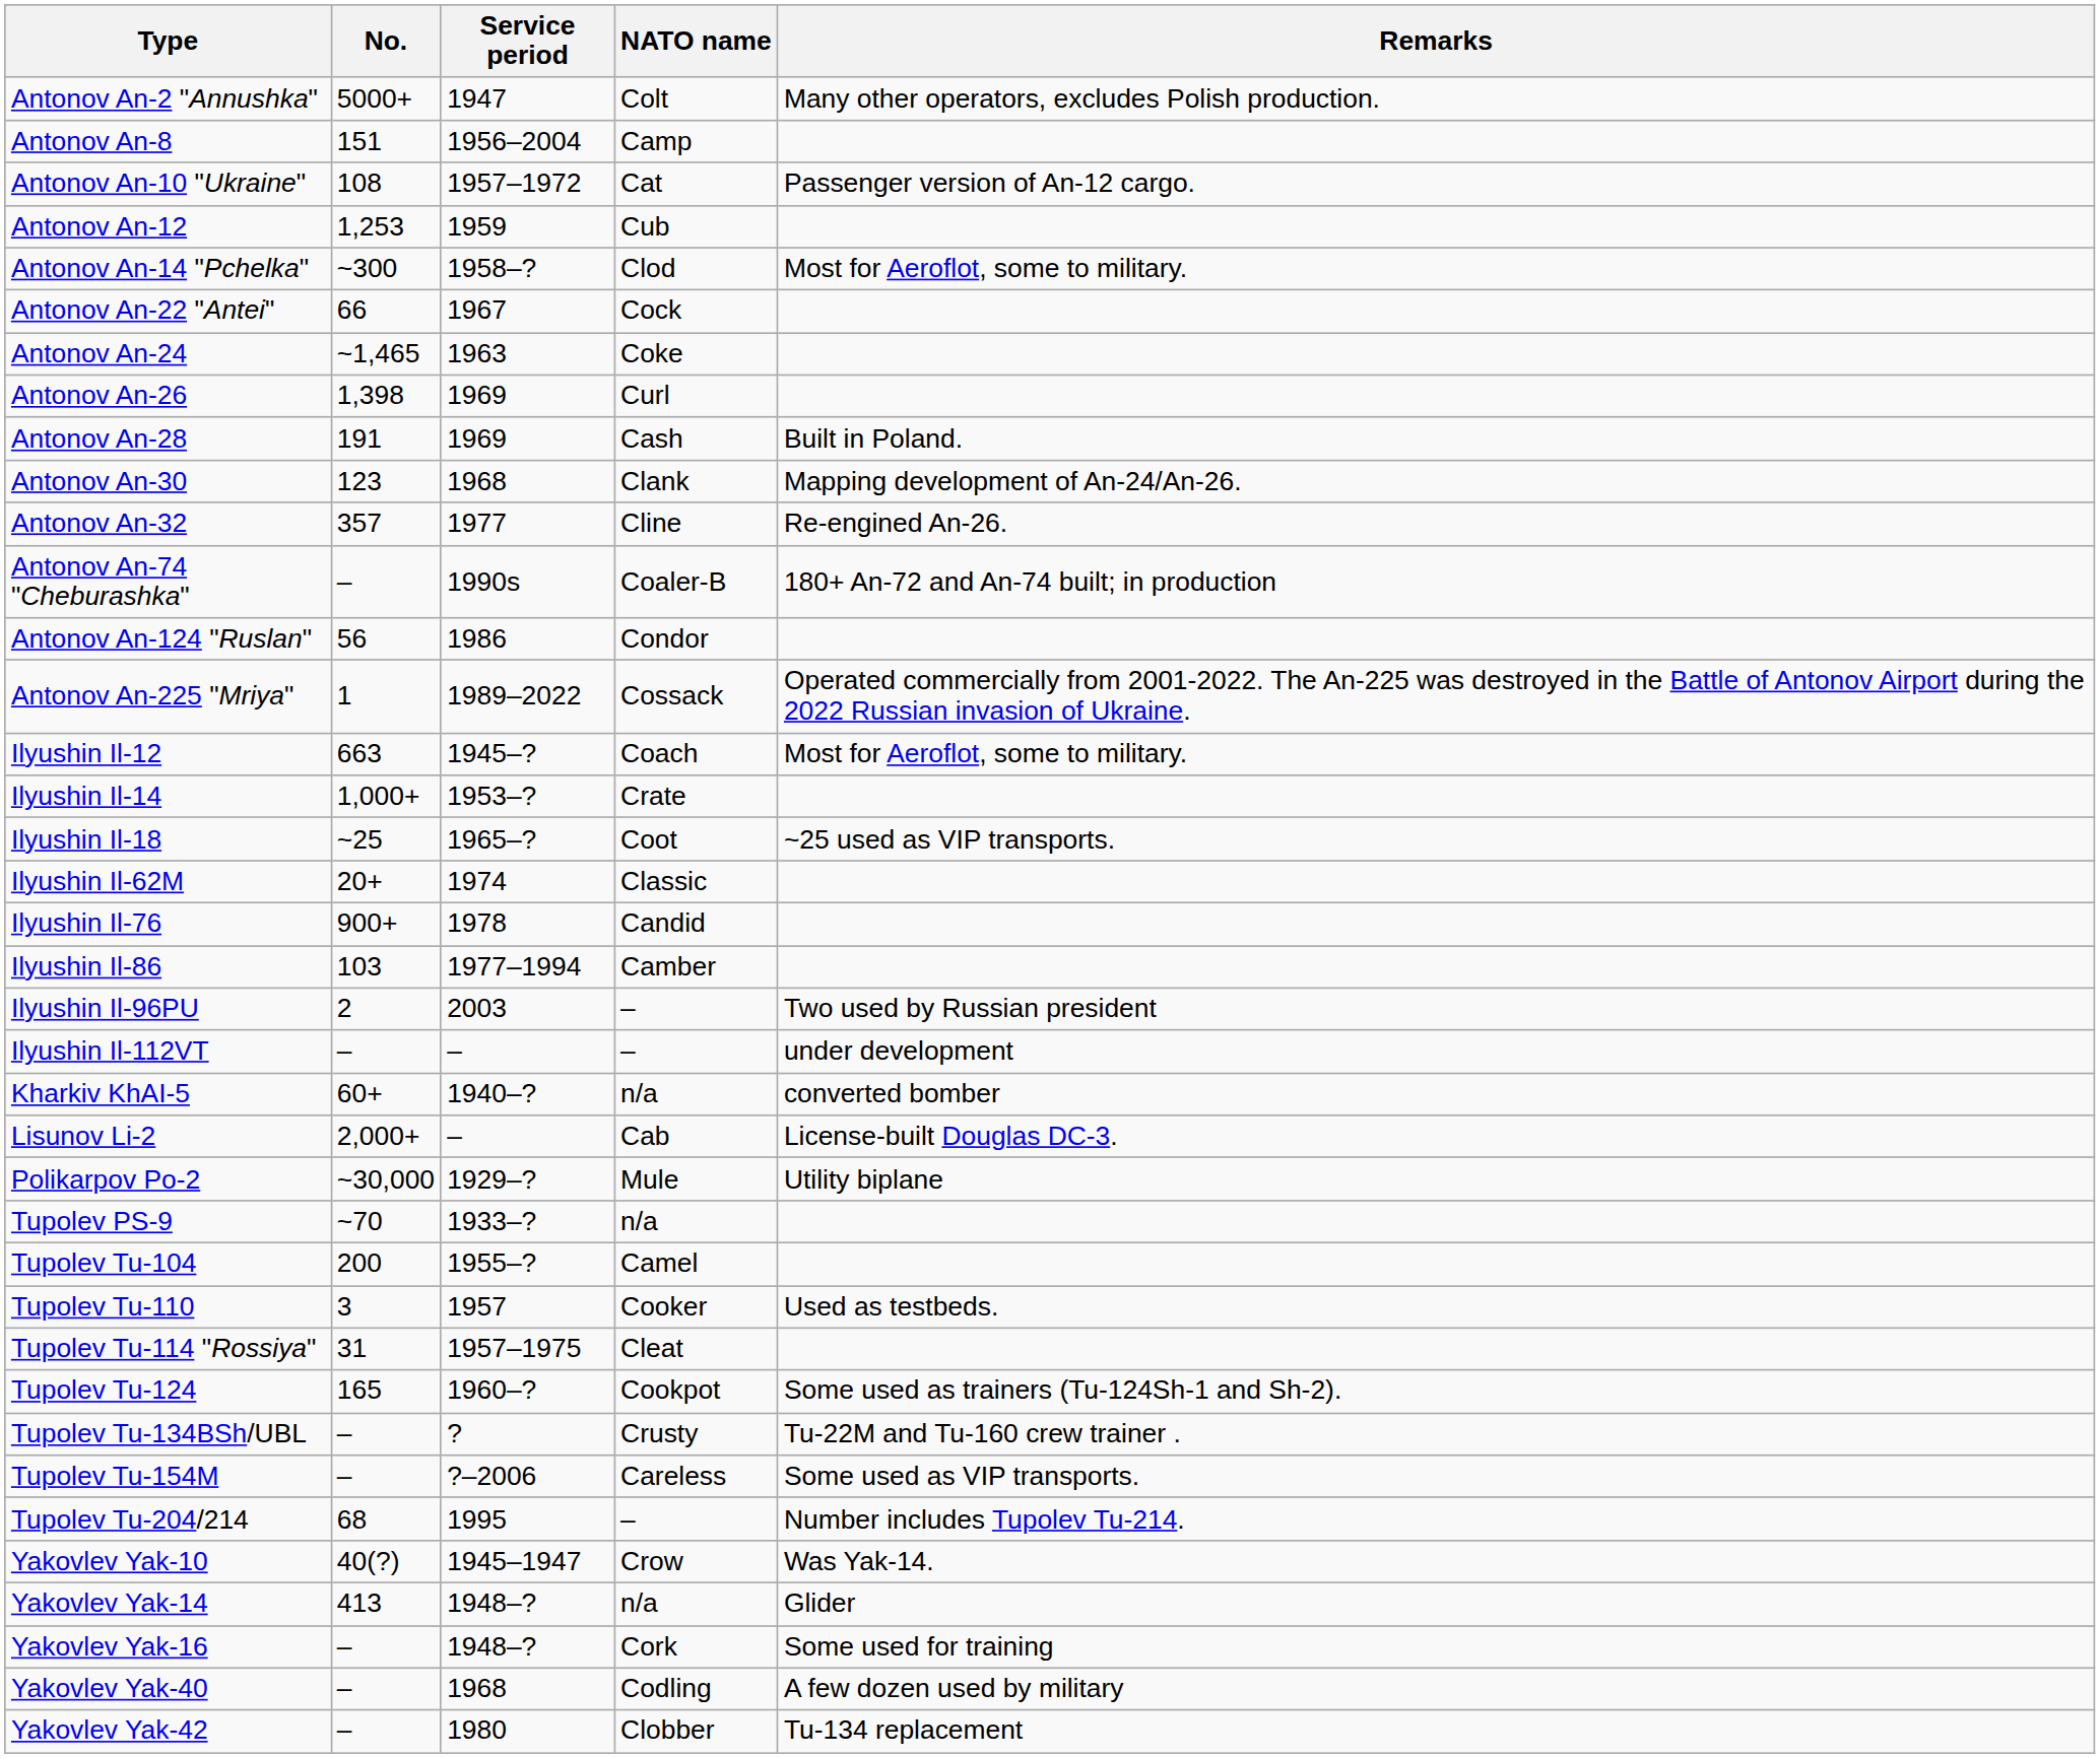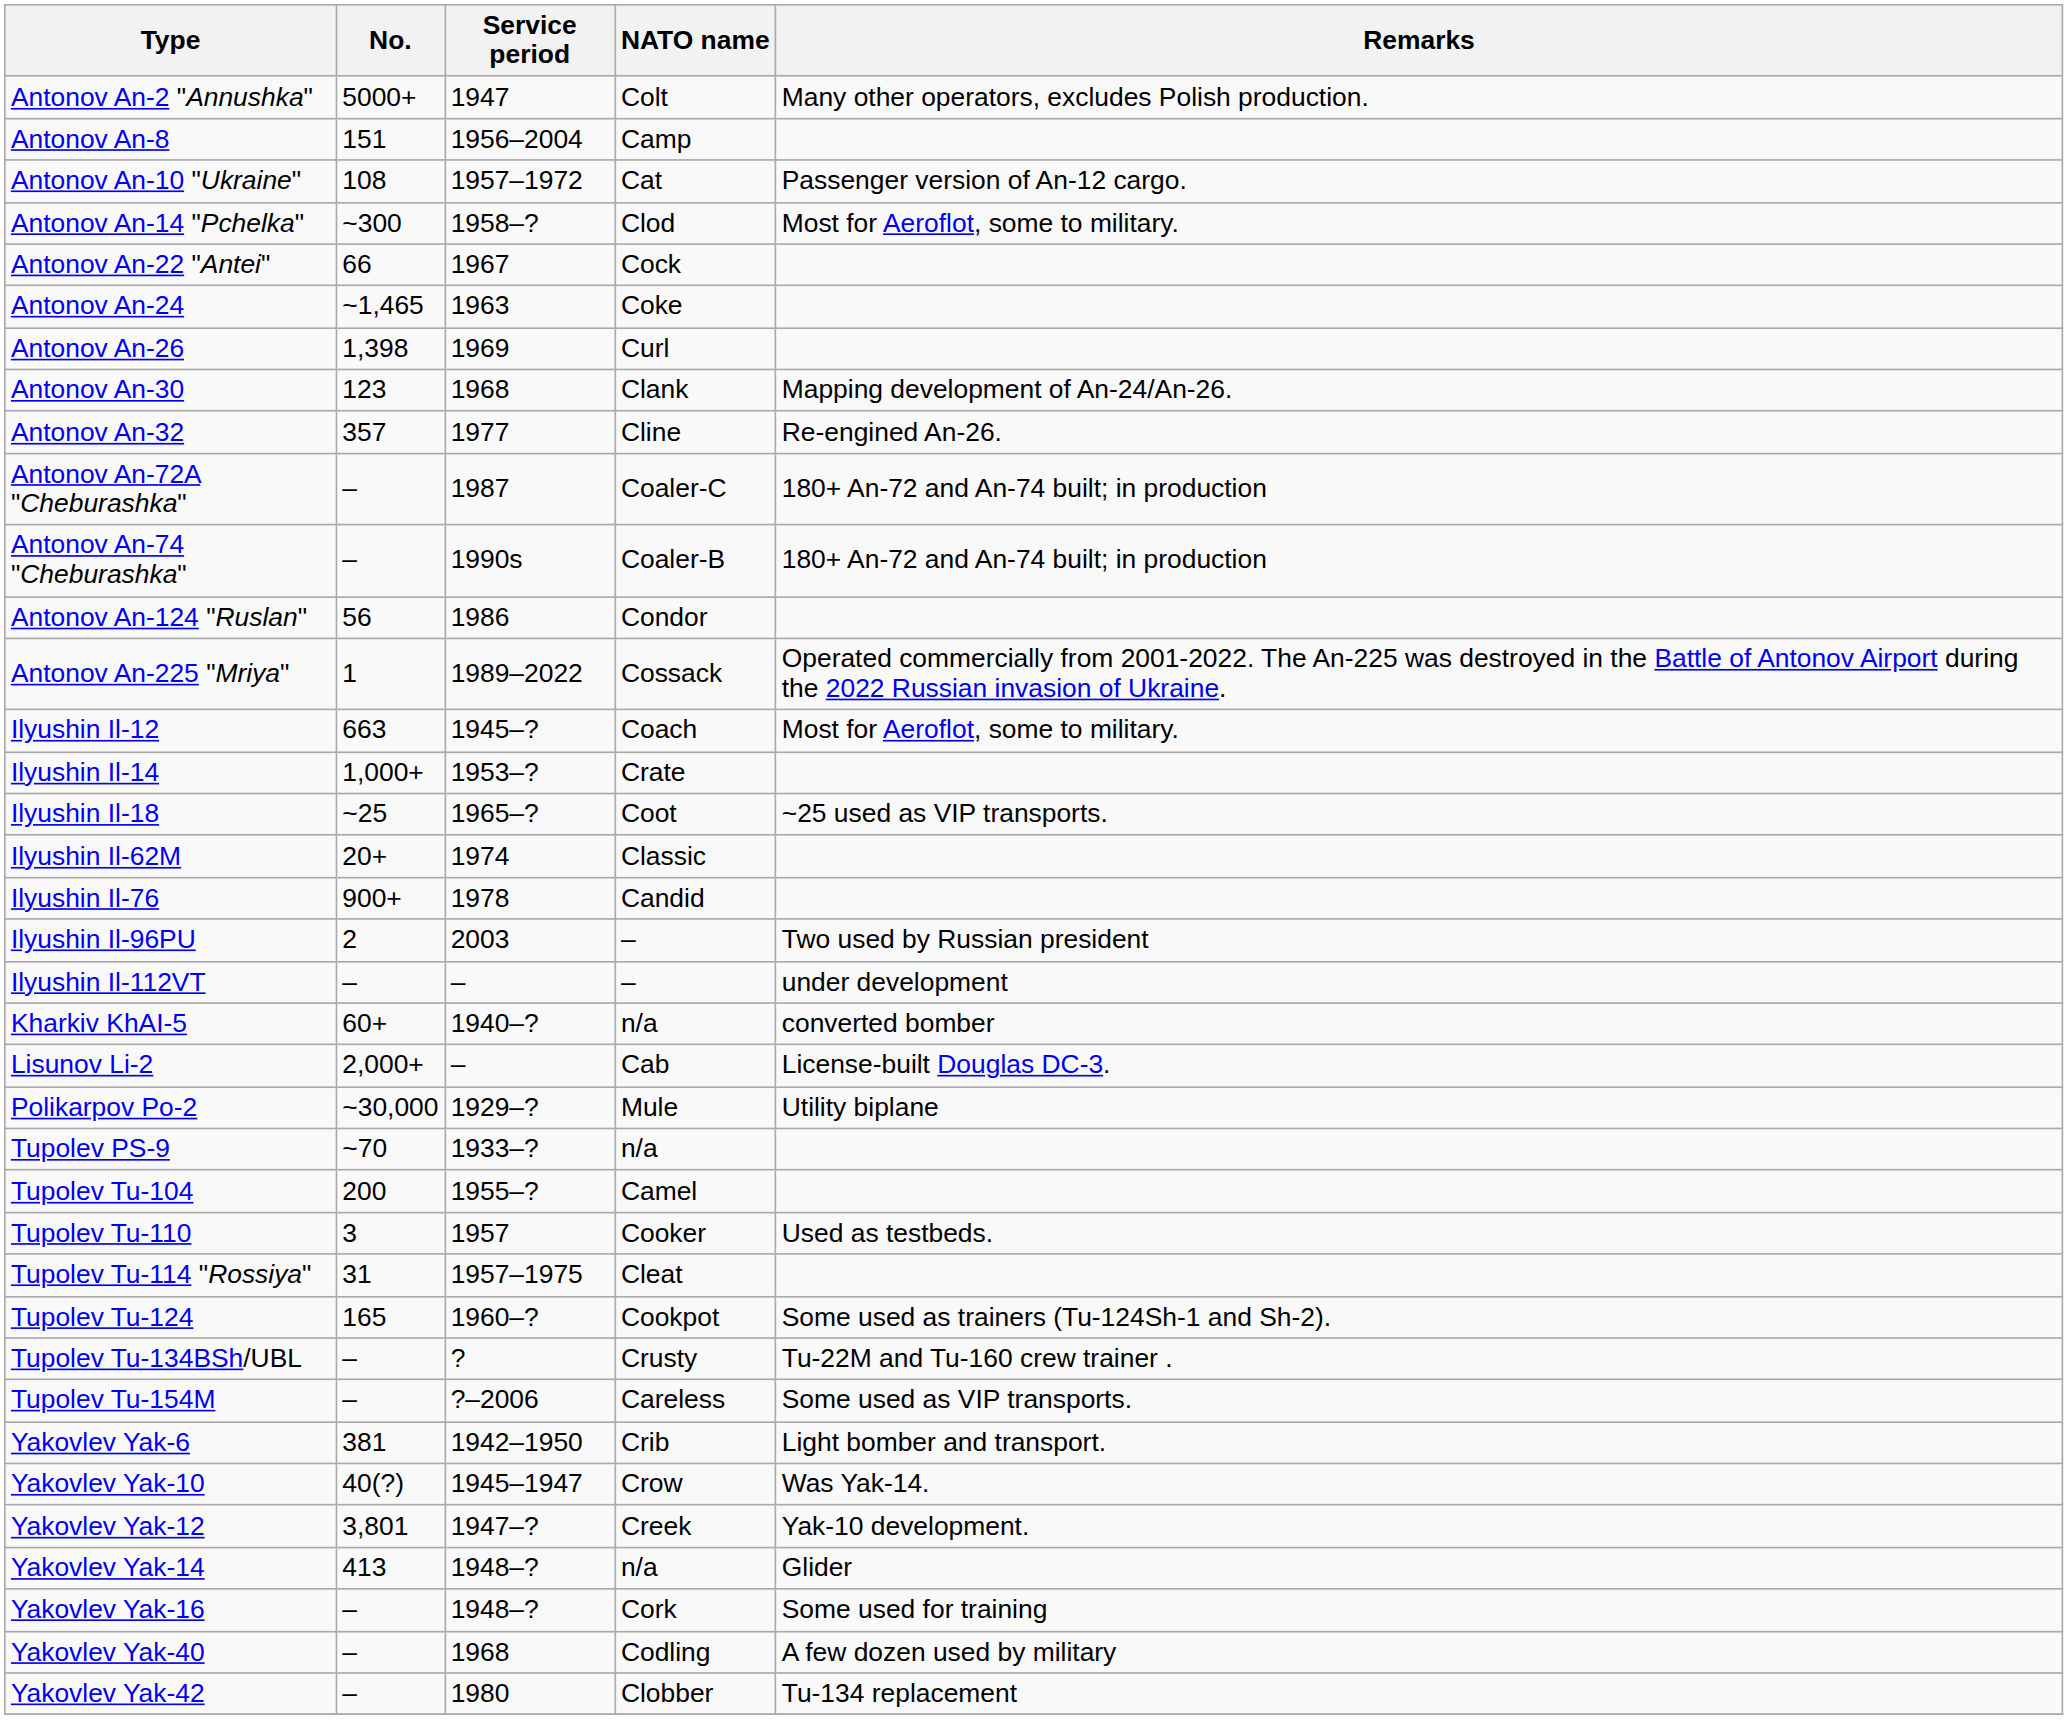- row: Antonov An-12 | 1,253 | 1959 | Cub
- row: Antonov An-28 | 191 | 1969 | Cash | Built in Poland.
+ row: Antonov An-72A "Cheburashka" | – | 1987 | Coaler-C | 180+ An-72 and An-74 built; in production
- row: Ilyushin Il-86 | 103 | 1977–1994 | Camber
- row: Tupolev Tu-204/214 | 68 | 1995 | – | Number includes Tupolev Tu-214.
+ row: Yakovlev Yak-6 | 381 | 1942–1950 | Crib | Light bomber and transport.
+ row: Yakovlev Yak-12 | 3,801 | 1947–? | Creek | Yak-10 development.
